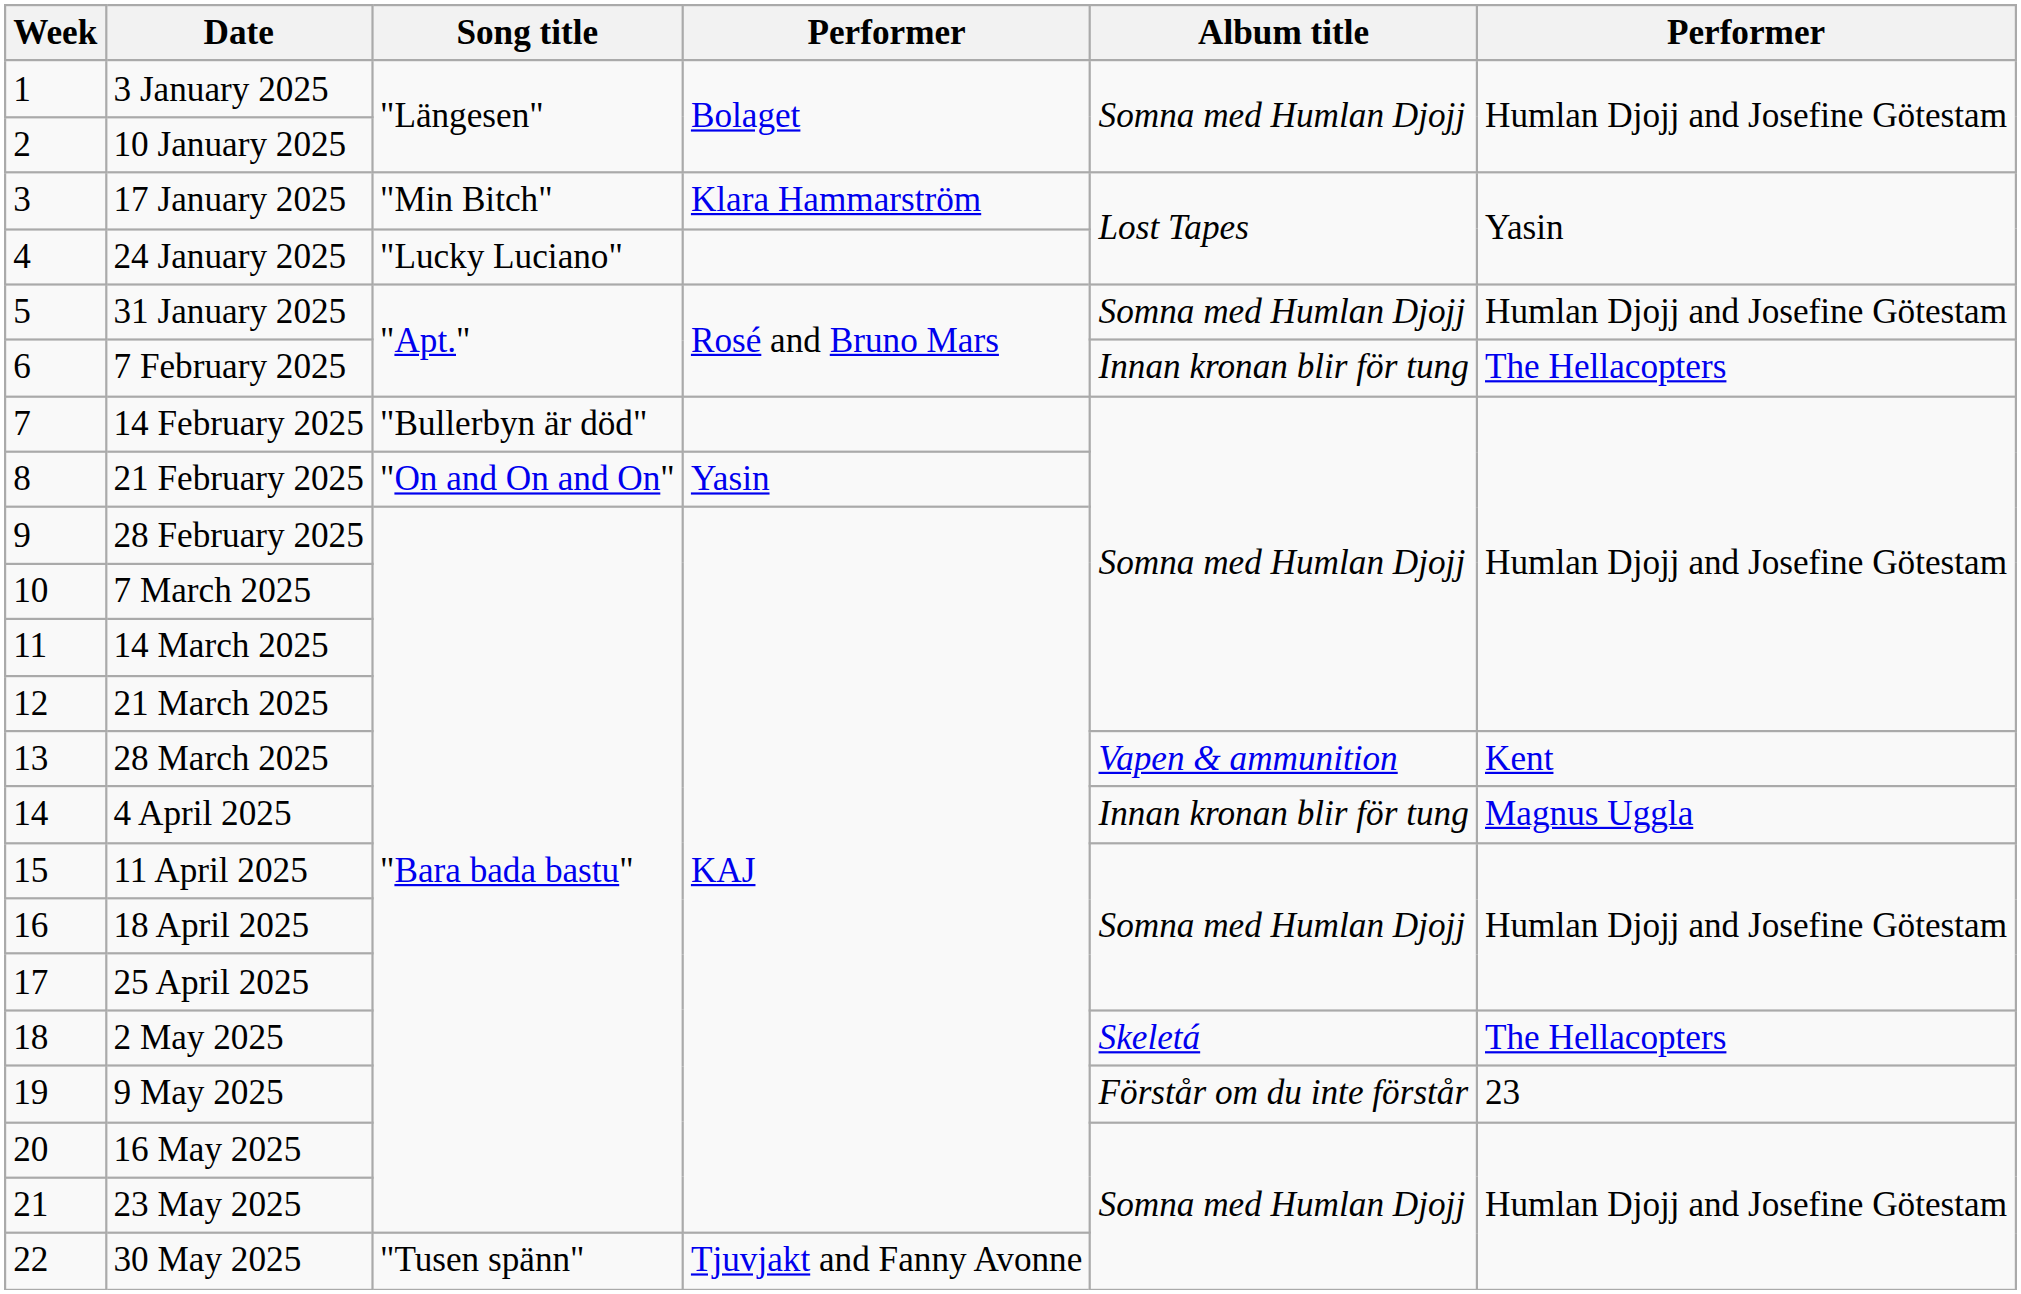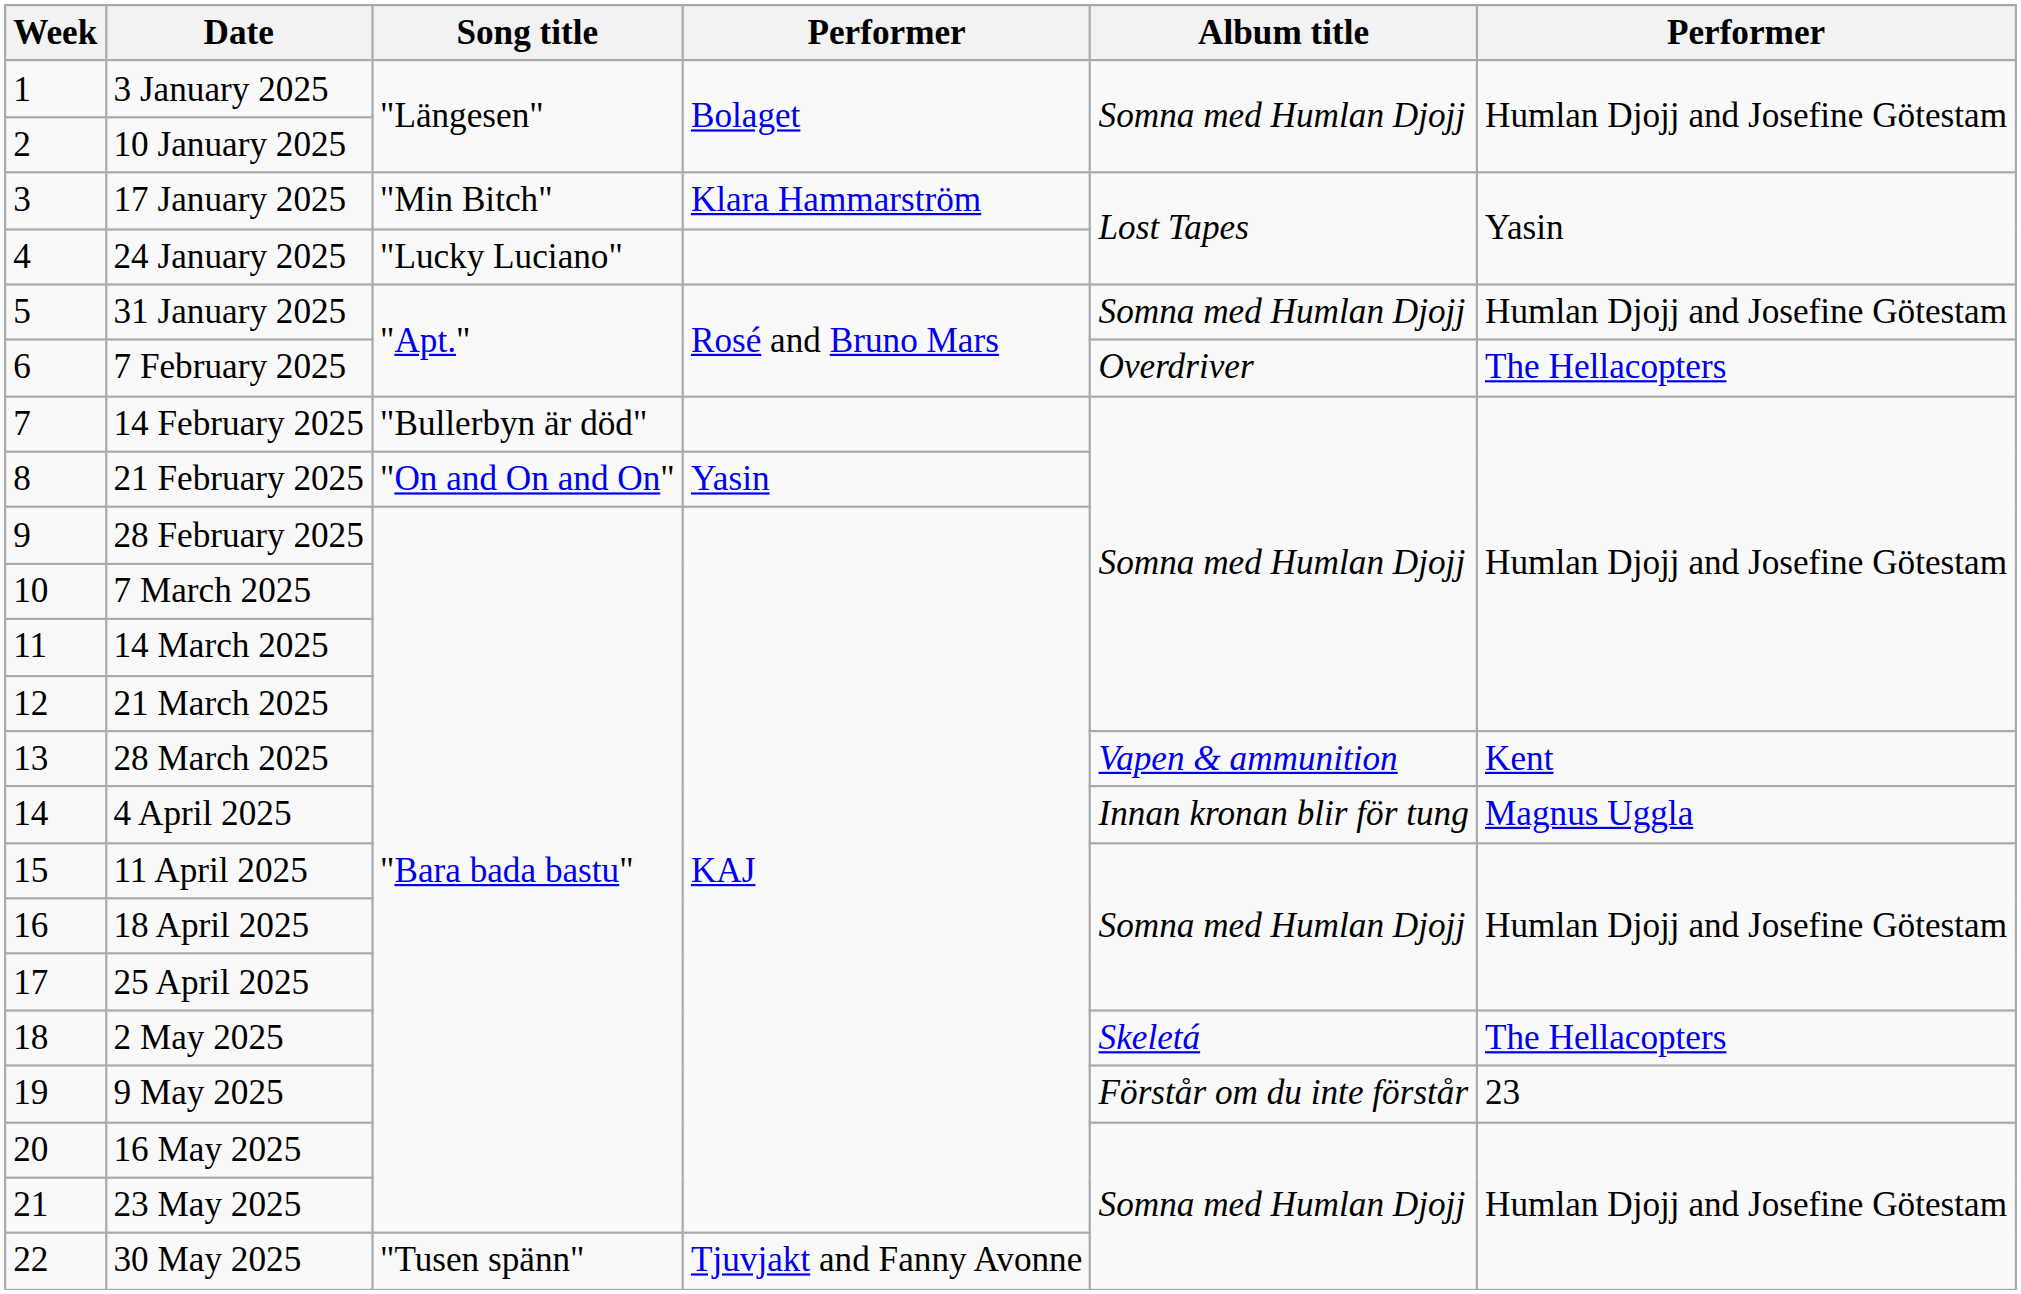7 February 2025 | Album title: Innan kronan blir för tung -> Overdriver
